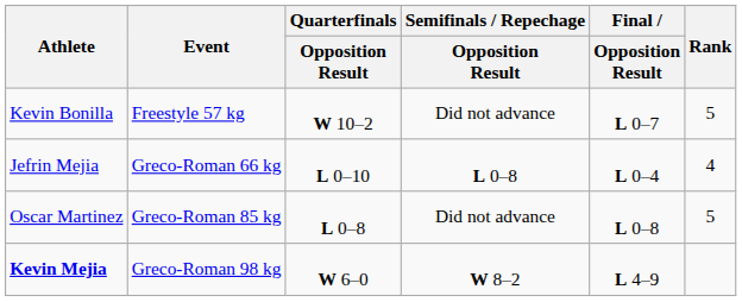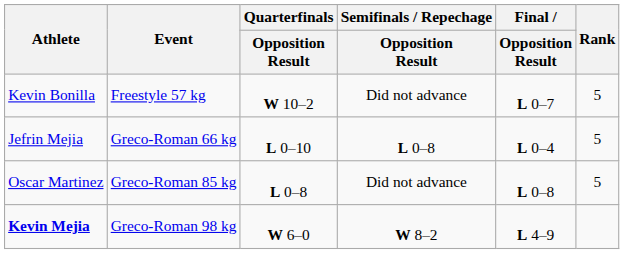Jefrin Mejia | Rank: 4 -> 5
